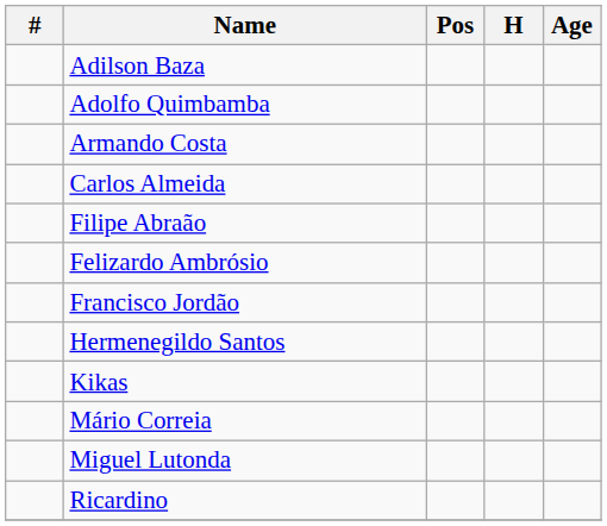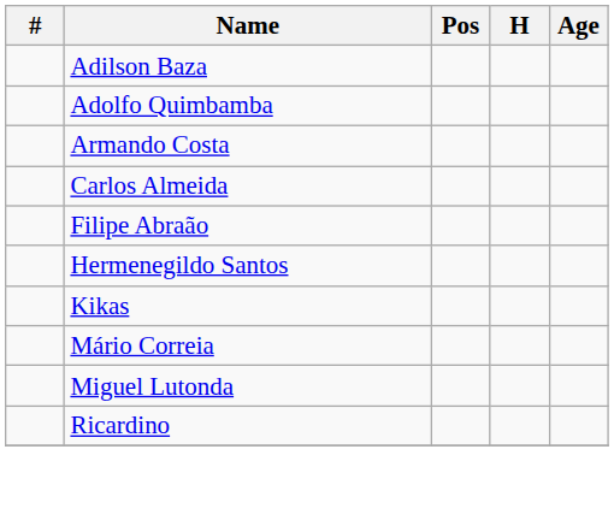- row: Felizardo Ambrósio
- row: Francisco Jordão
